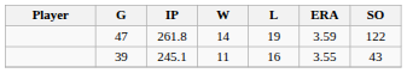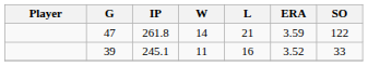47 | L: 19 -> 21
39 | ERA: 3.55 -> 3.52
39 | SO: 43 -> 33
